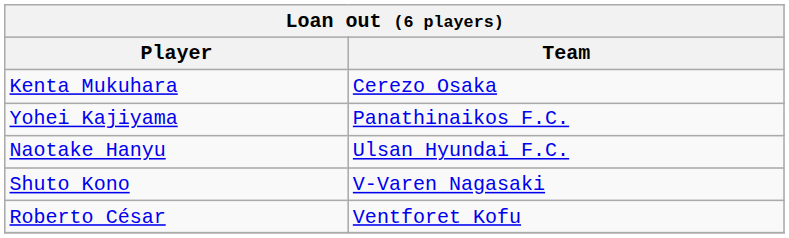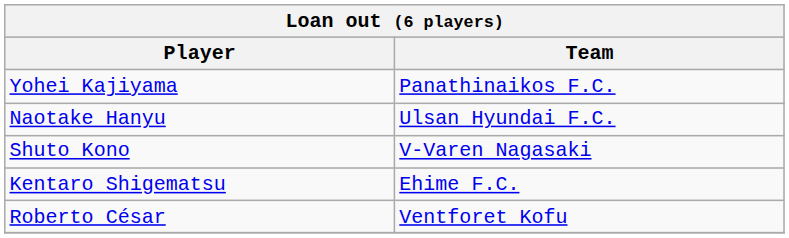- row: Kenta Mukuhara | Cerezo Osaka
+ row: Kentaro Shigematsu | Ehime F.C.
